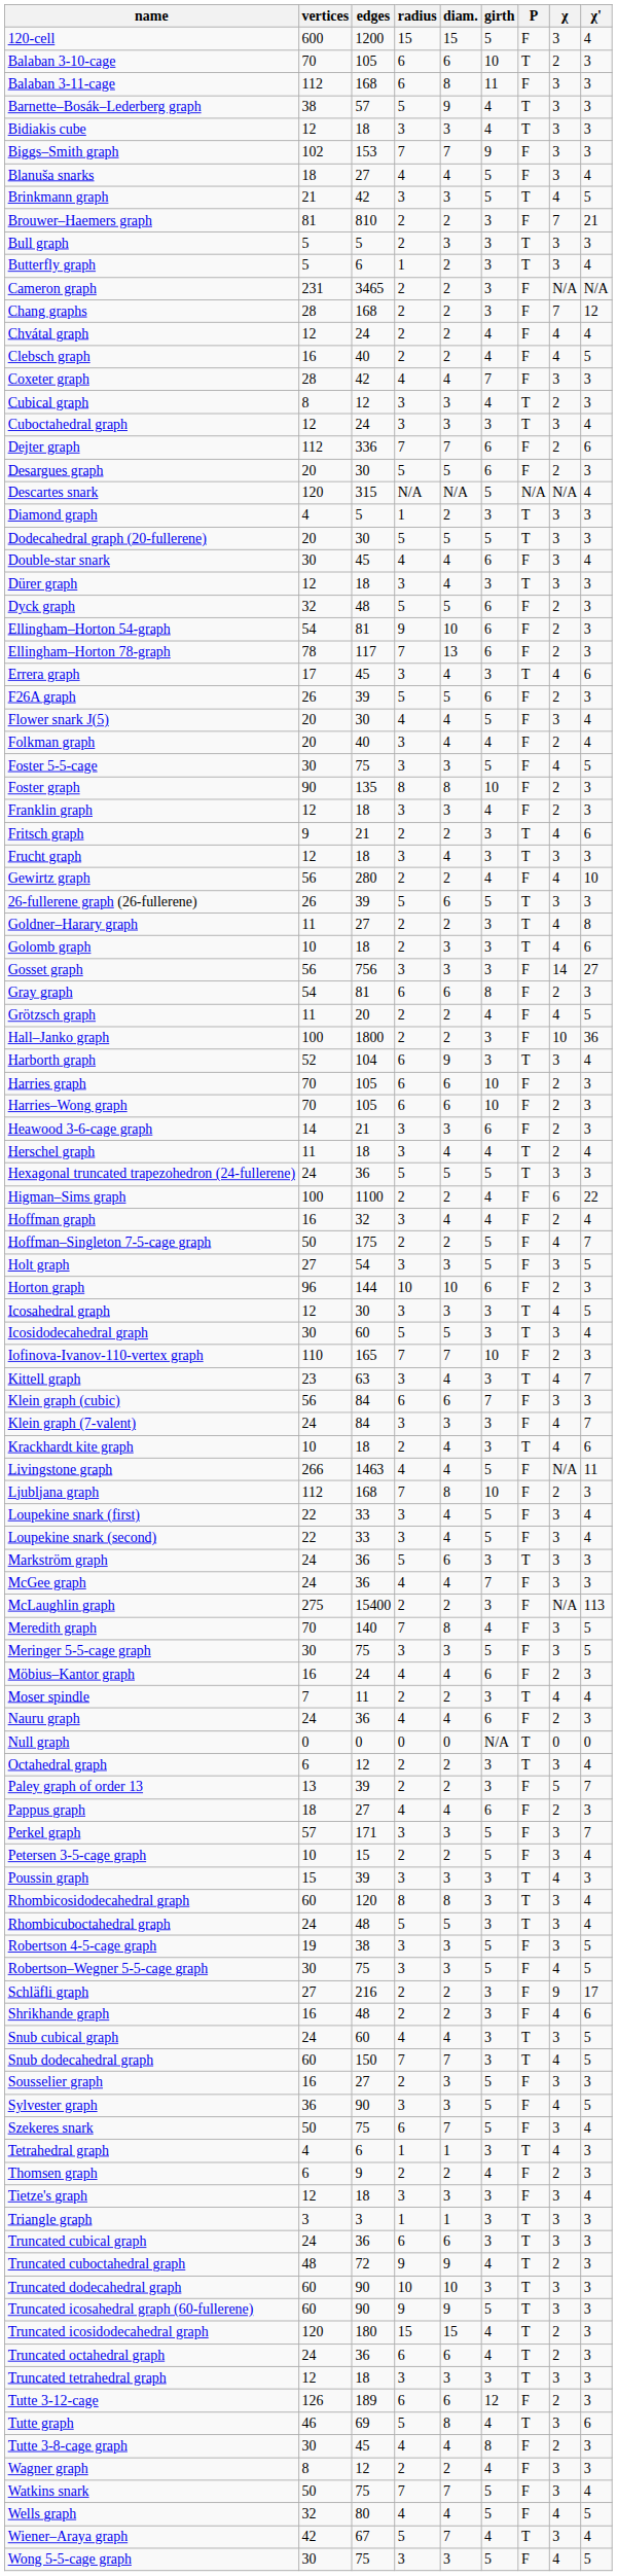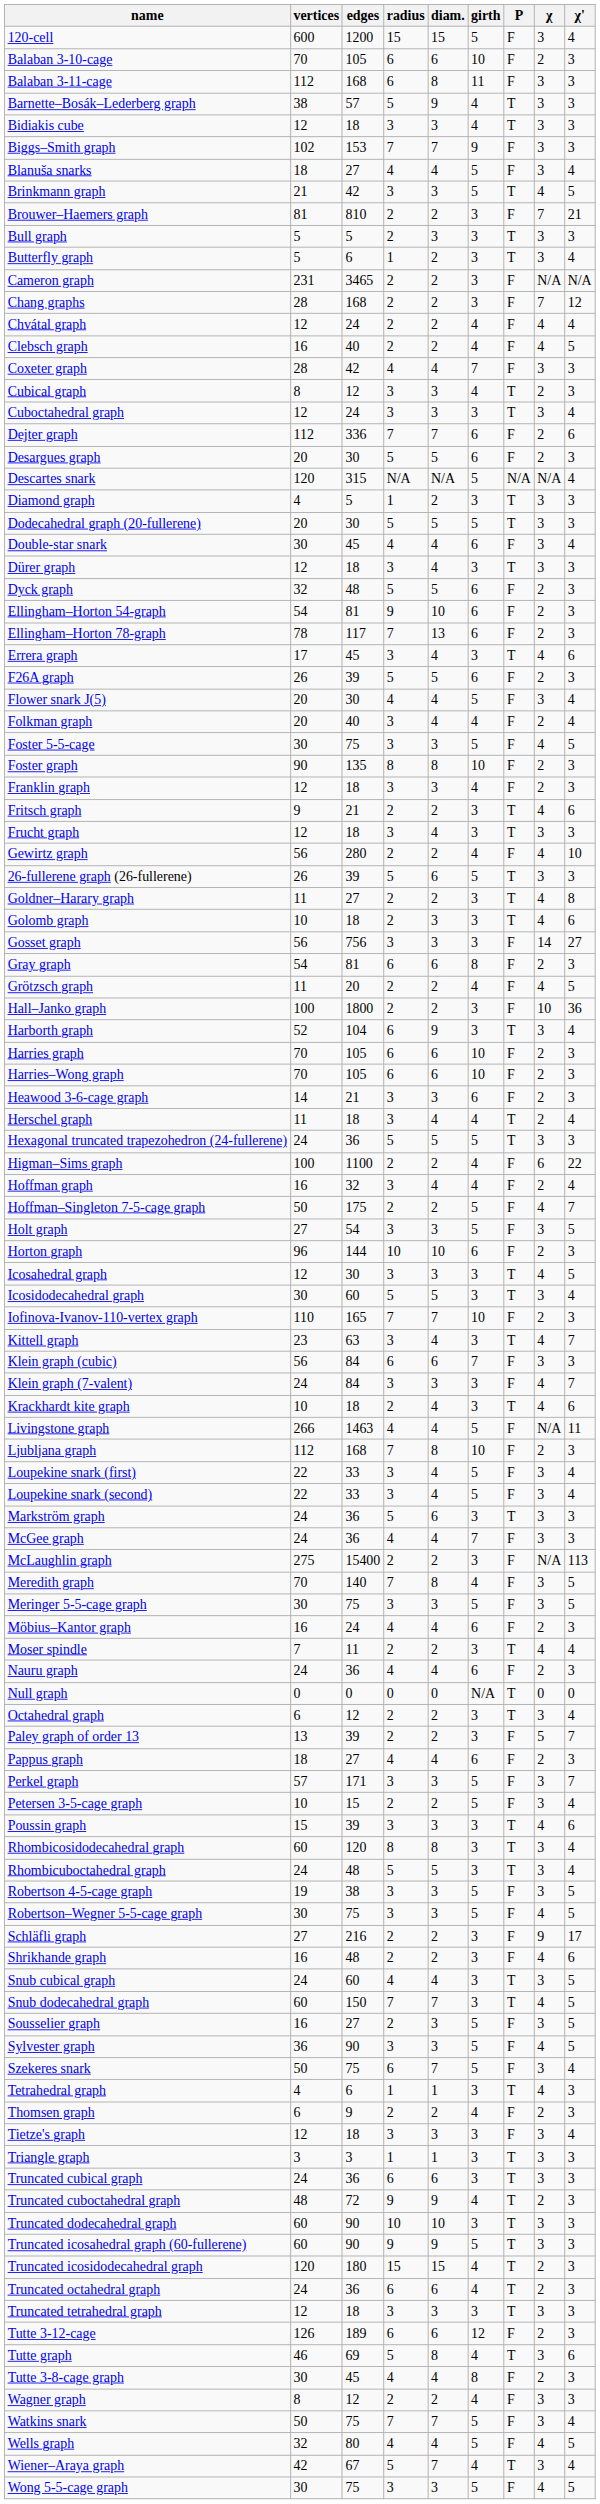Balaban 3-10-cage | P: T -> F
Poussin graph | χ': 3 -> 6
Sousselier graph | χ': 3 -> 5
